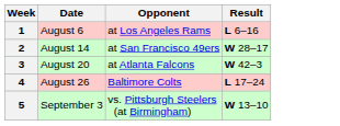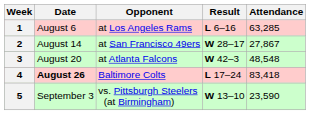+ column: Attendance | 63,285 | 27,867 | 48,548 | 83,418 | 23,590
4 | Date: normal -> bold
